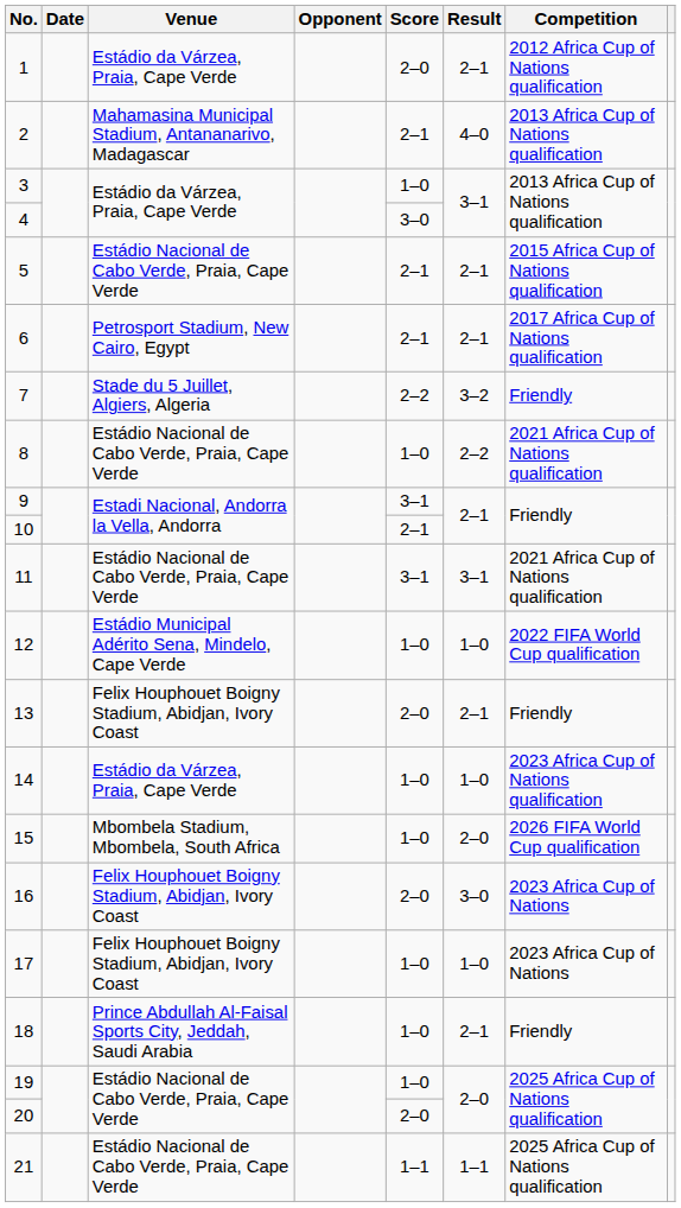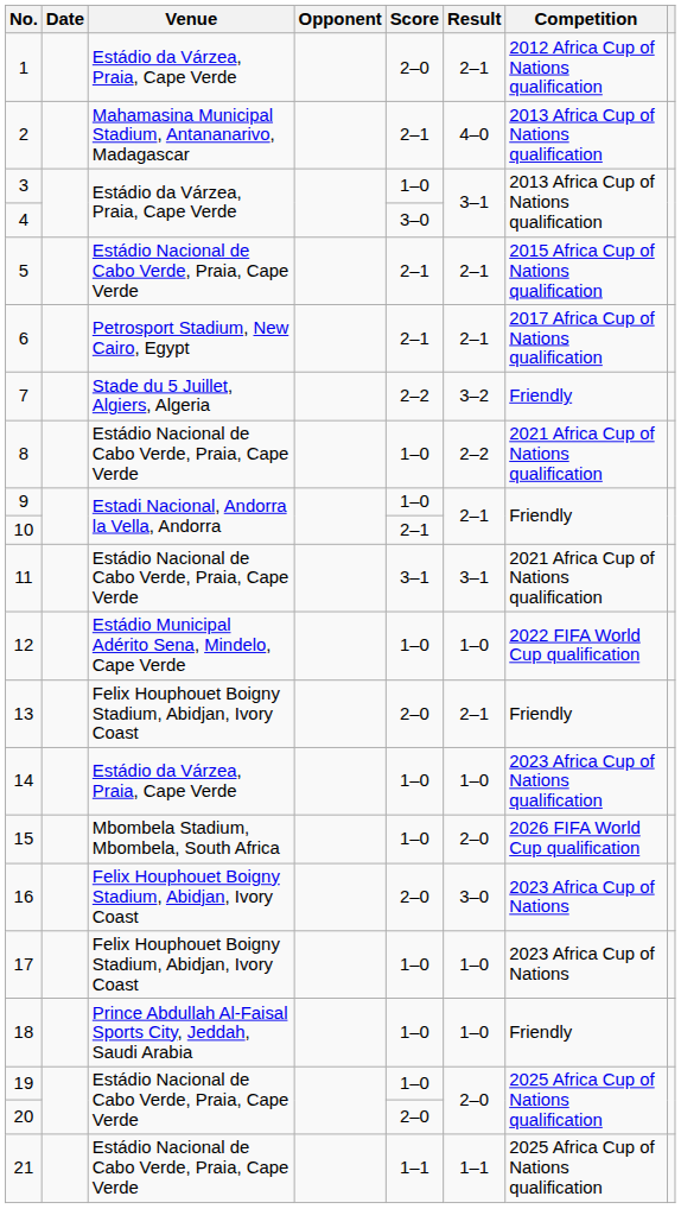9 | Score: 3–1 -> 1–0
18 | Result: 2–1 -> 1–0
